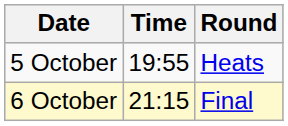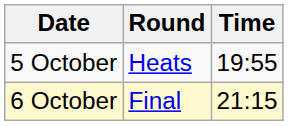columns swapped: Time <-> Round
